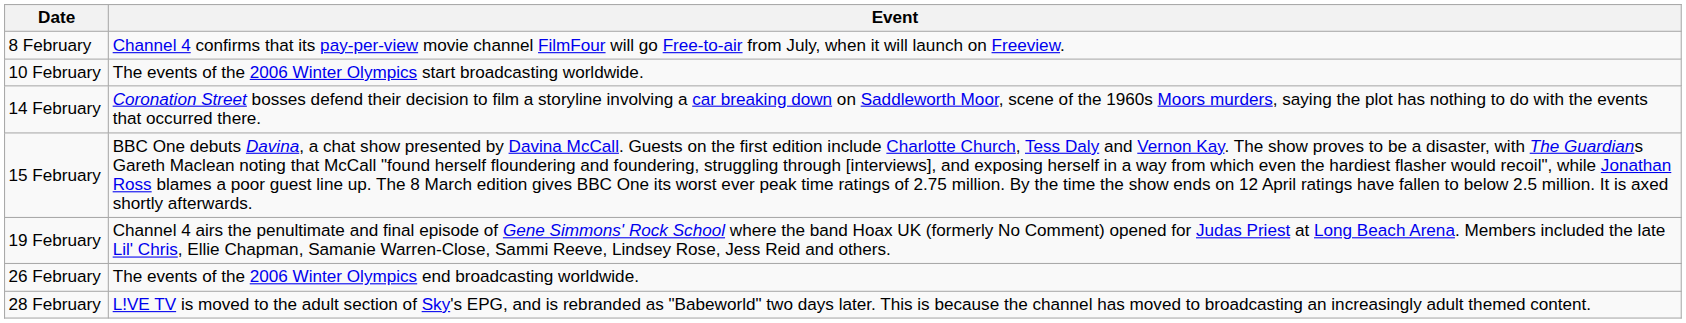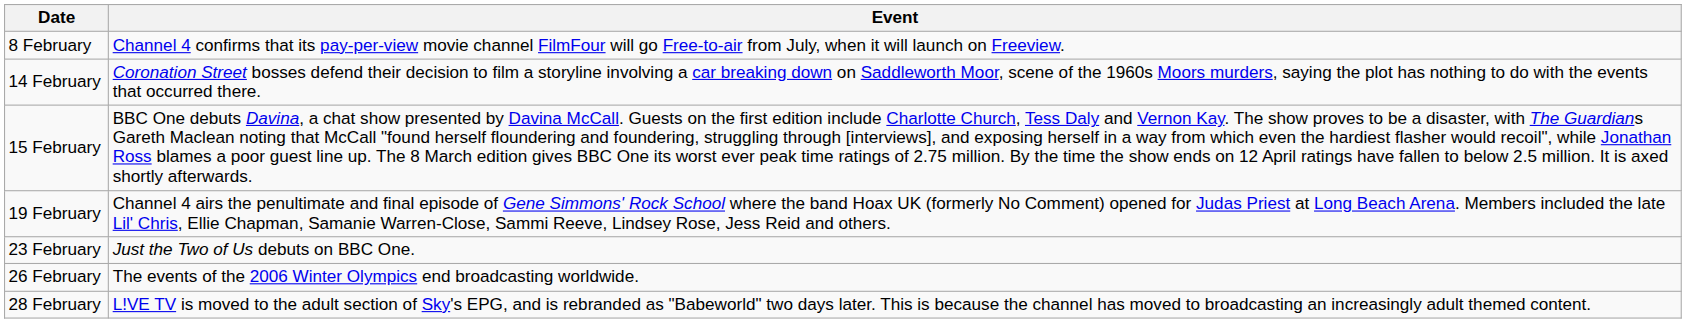- row: 10 February | The events of the 2006 Winter Olympics start broadcasting worldwide.
+ row: 23 February | Just the Two of Us debuts on BBC One.
